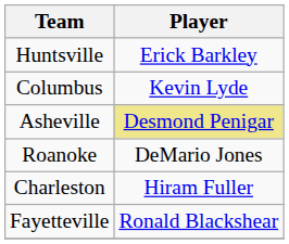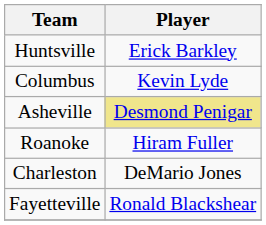Roanoke | Player: DeMario Jones -> Hiram Fuller
Charleston | Player: Hiram Fuller -> DeMario Jones
